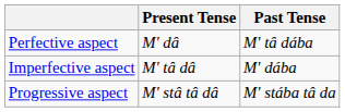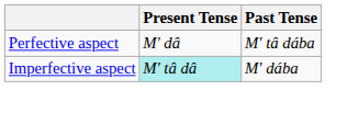Imperfective aspect | Present Tense: no background -> paleturquoise background
- row: Progressive aspect | M' stâ tâ dâ | M' stába tâ da
